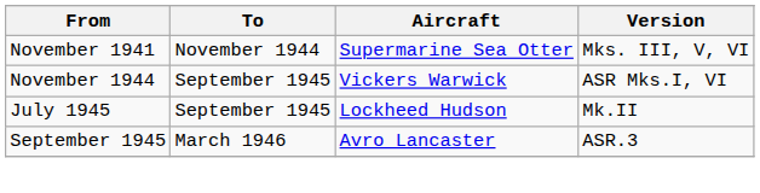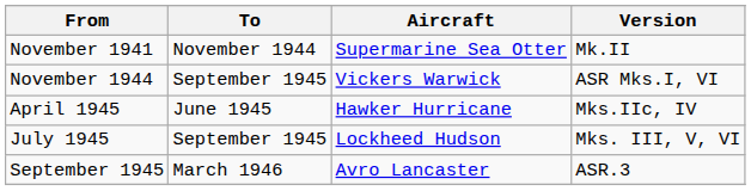November 1941 | Version: Mks. III, V, VI -> Mk.II
+ row: April 1945 | June 1945 | Hawker Hurricane | Mks.IIc, IV
July 1945 | Version: Mk.II -> Mks. III, V, VI
